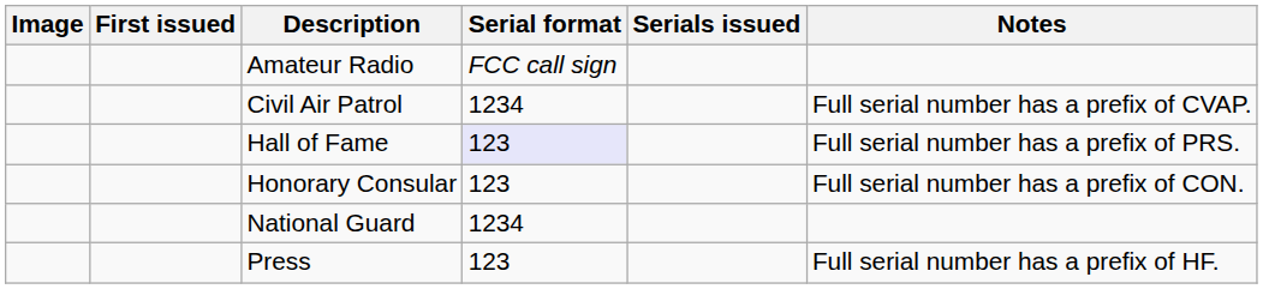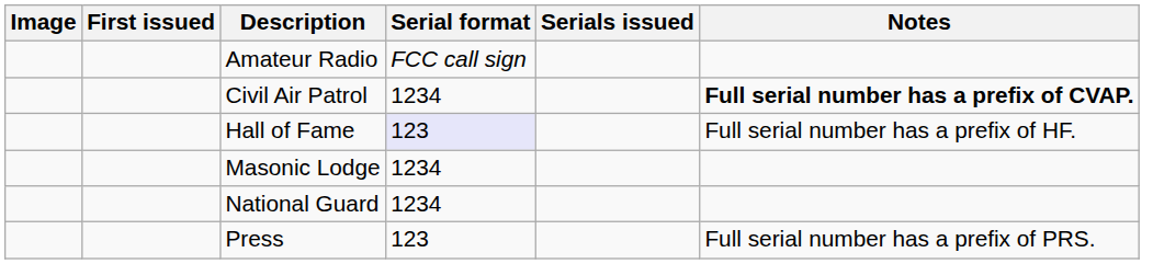Civil Air Patrol | Notes: normal -> bold
Hall of Fame | Notes: Full serial number has a prefix of PRS. -> Full serial number has a prefix of HF.
- row: Honorary Consular | 123 | Full serial number has a prefix of CON.
+ row: Masonic Lodge | 1234
Press | Notes: Full serial number has a prefix of HF. -> Full serial number has a prefix of PRS.
